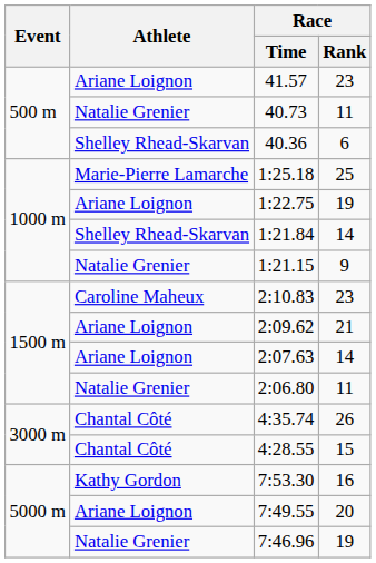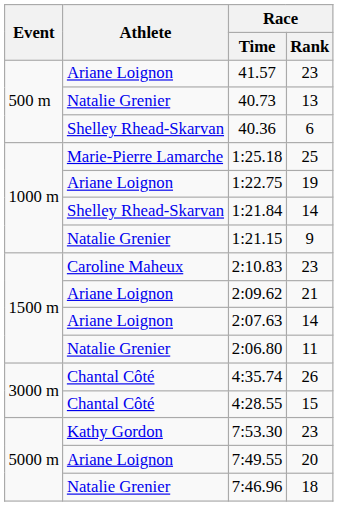40.73 | Race / Rank: 11 -> 13
7:53.30 | Race / Rank: 16 -> 23
7:46.96 | Race / Rank: 19 -> 18
